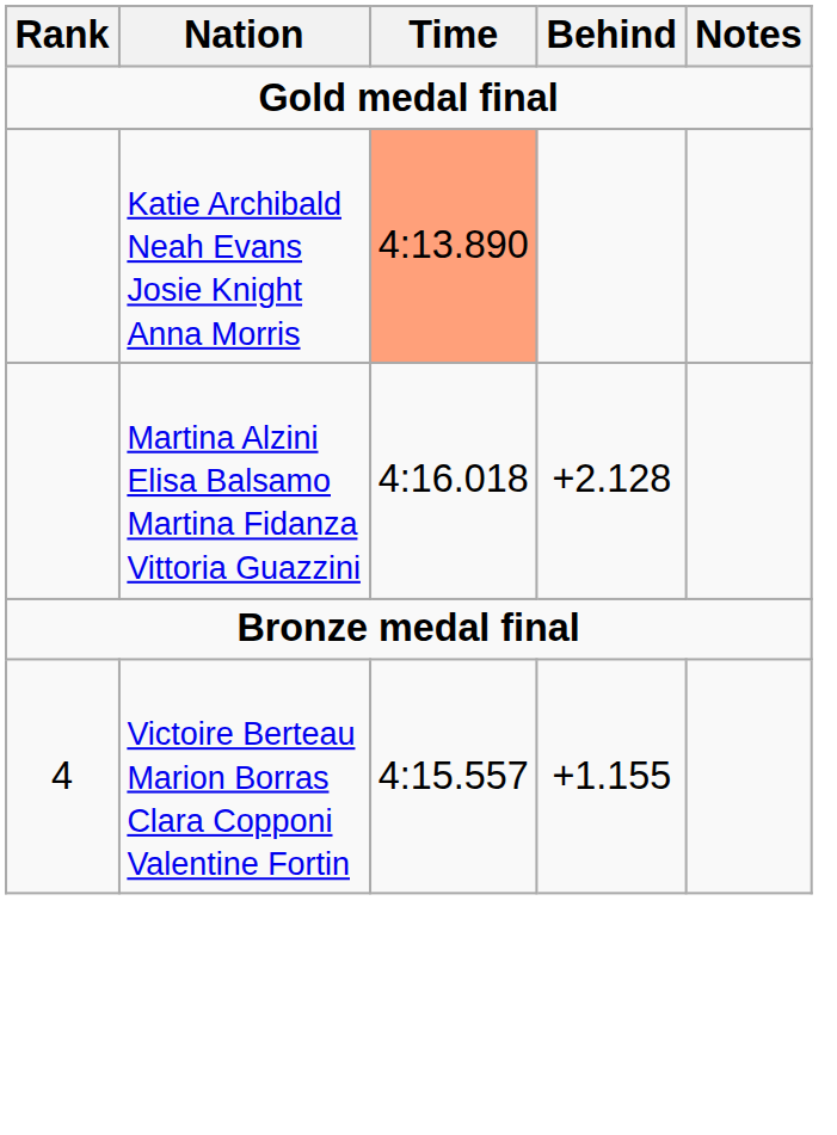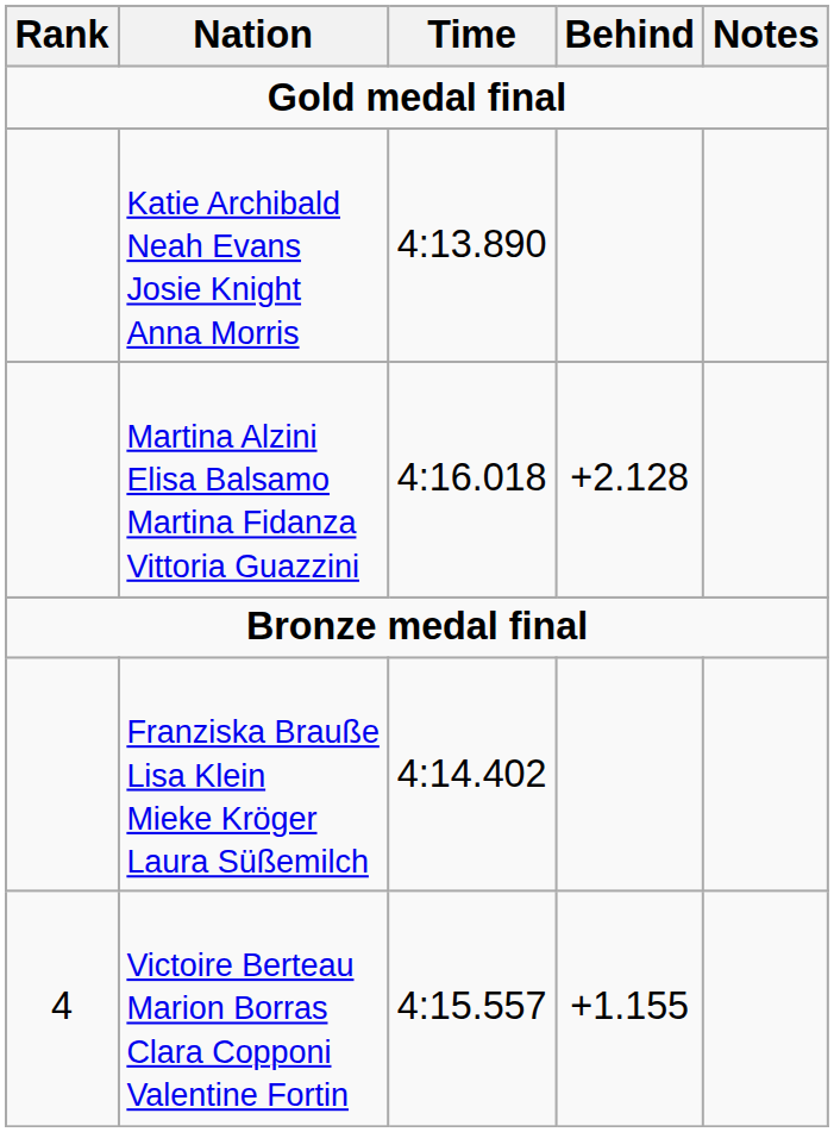Katie Archibald Neah Evans Josie Knight Anna Morris | Time: lightsalmon background -> no background
+ row: Franziska Brauße Lisa Klein Mieke Kröger Laura Süßemilch | 4:14.402
